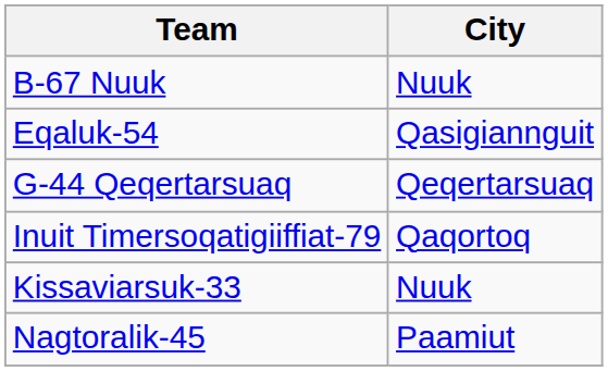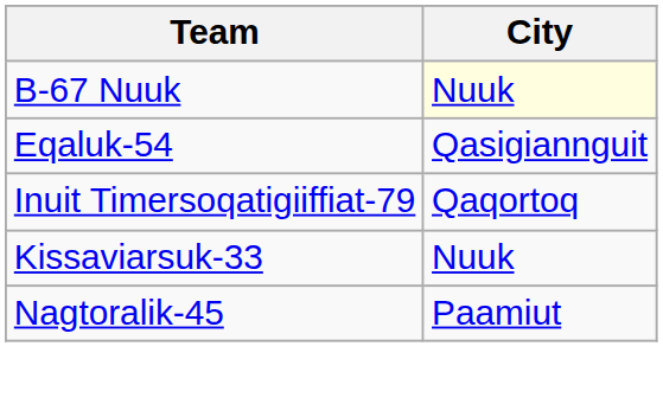B-67 Nuuk | City: no background -> lightyellow background
- row: G-44 Qeqertarsuaq | Qeqertarsuaq
